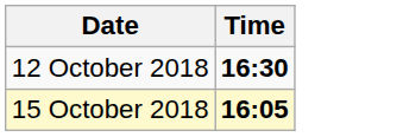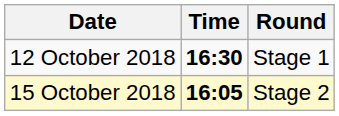+ column: Round | Stage 1 | Stage 2
